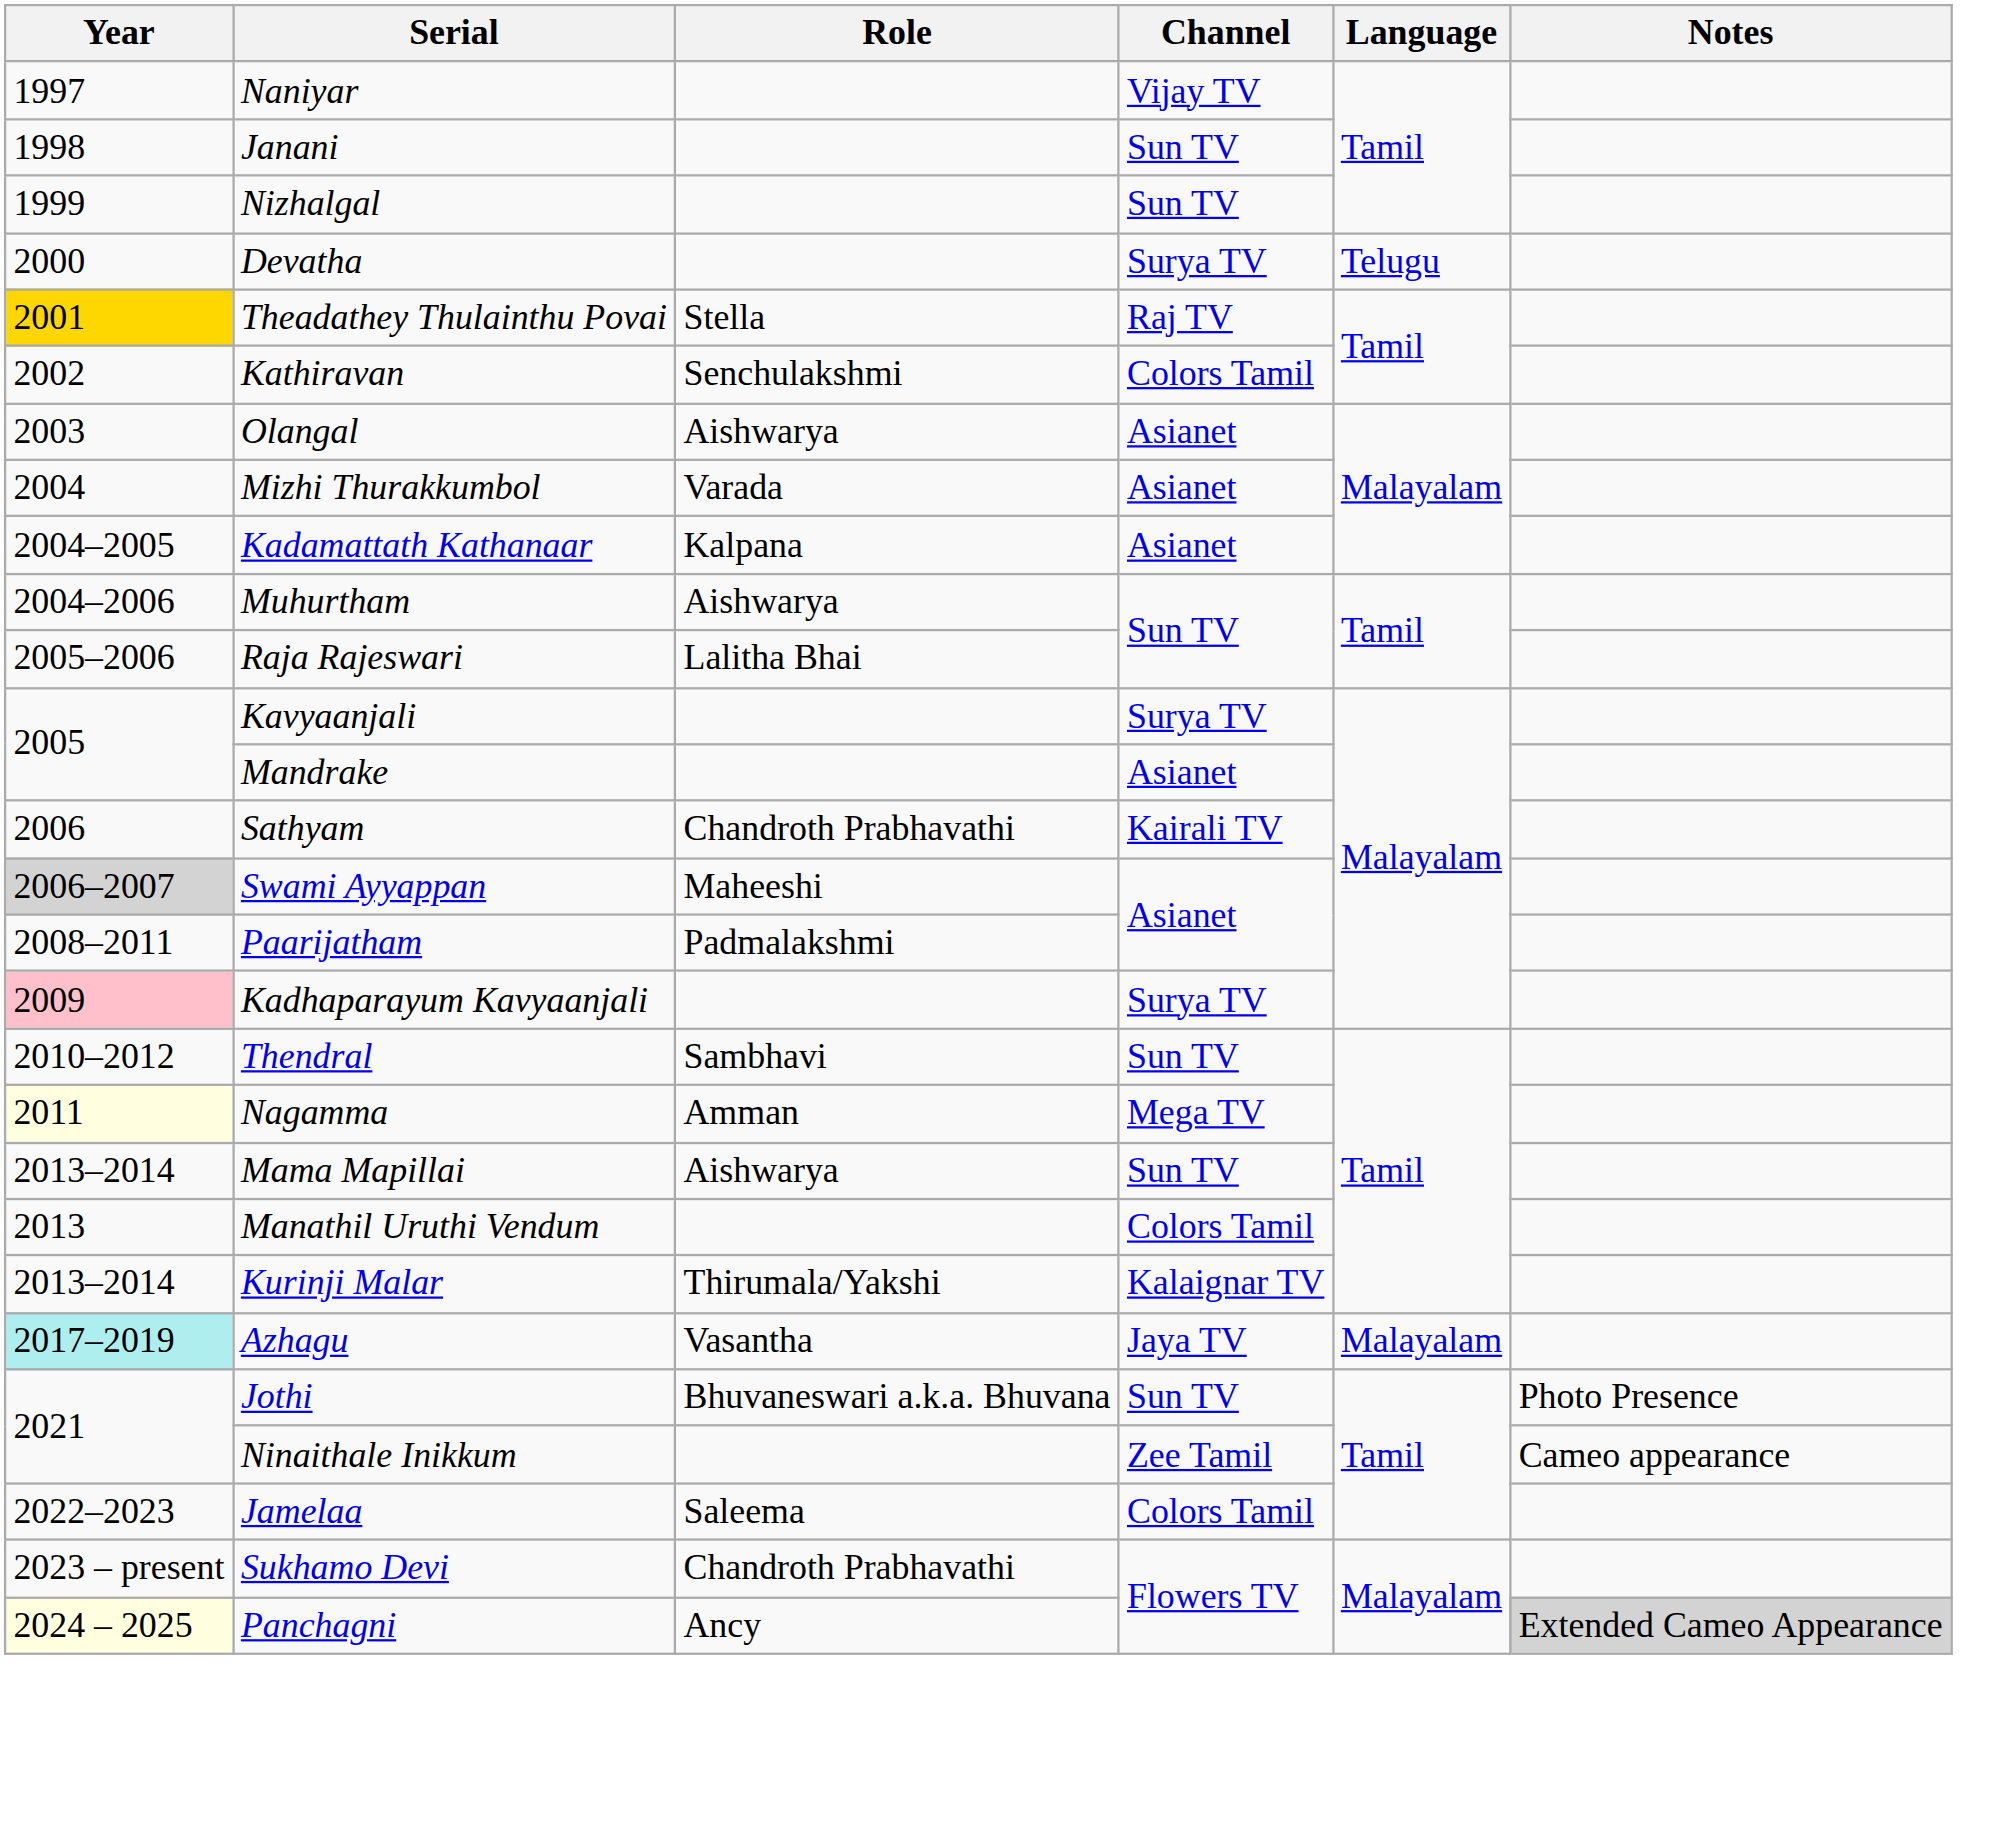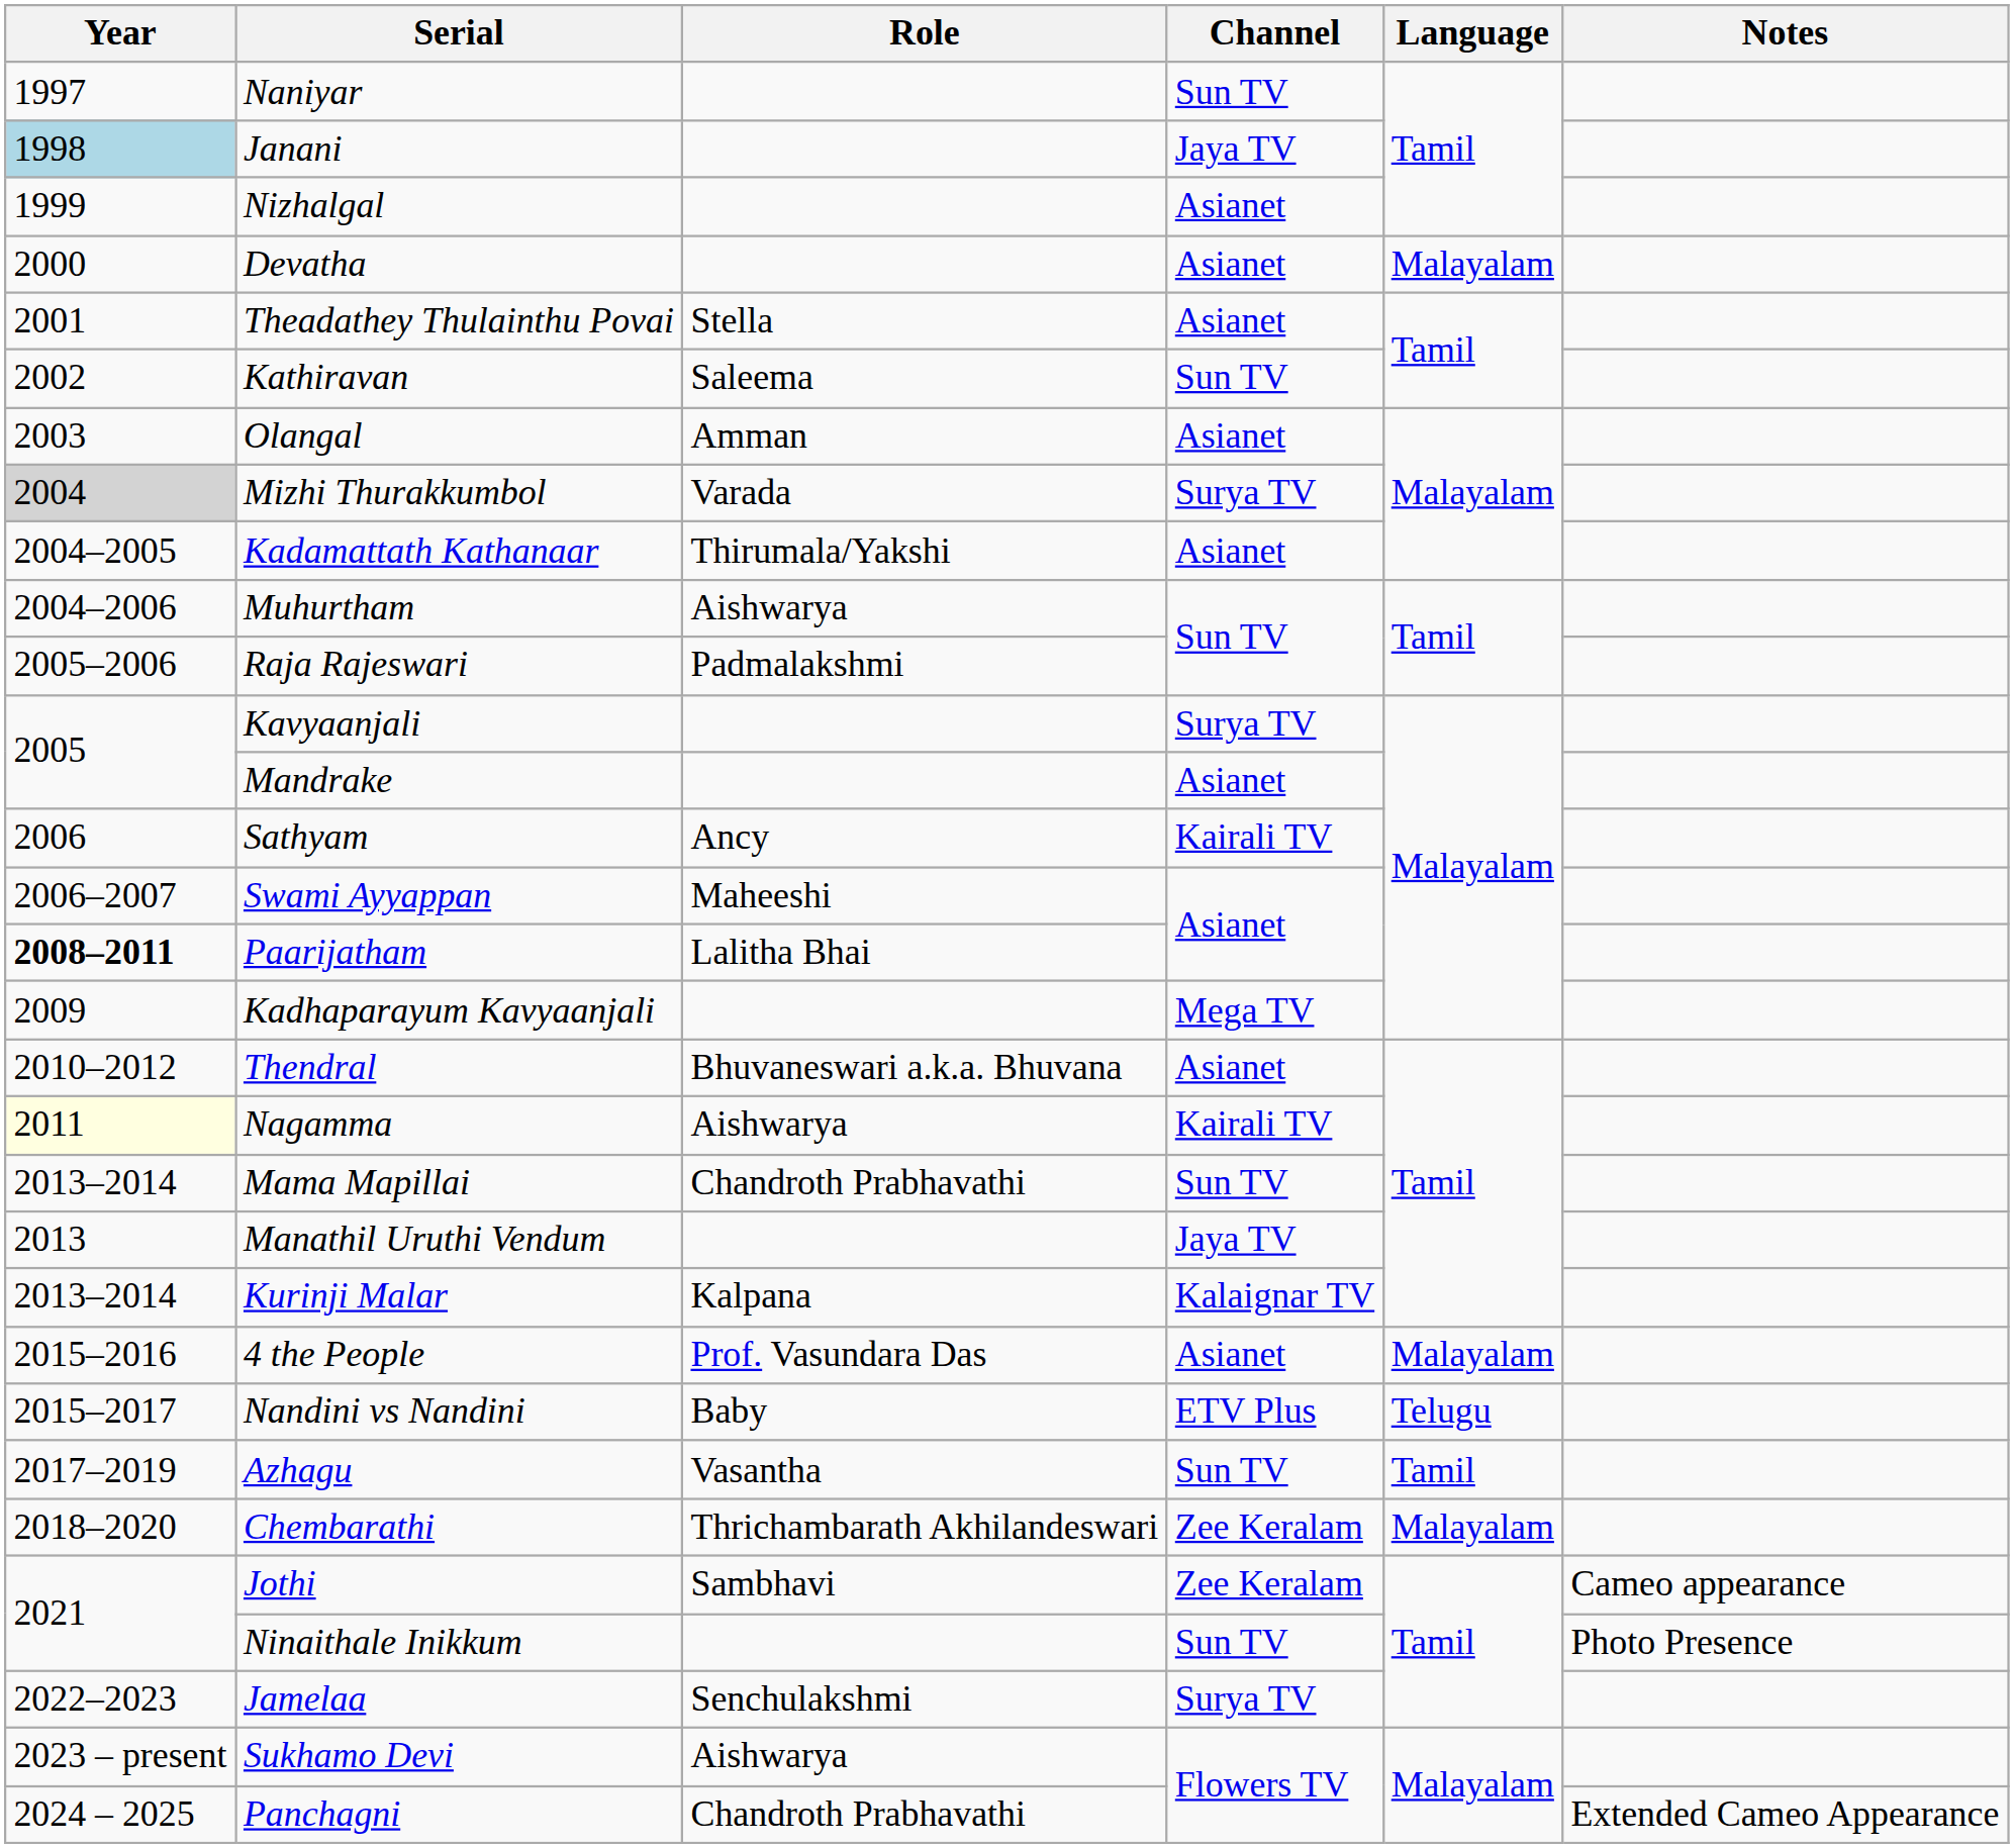Naniyar | Channel: Vijay TV -> Sun TV
Janani | Year: no background -> lightblue background
Janani | Channel: Sun TV -> Jaya TV
Nizhalgal | Channel: Sun TV -> Asianet
Devatha | Channel: Surya TV -> Asianet
Devatha | Language: Telugu -> Malayalam
Theadathey Thulainthu Povai | Year: gold background -> no background
Theadathey Thulainthu Povai | Channel: Raj TV -> Asianet
Kathiravan | Role: Senchulakshmi -> Saleema
Kathiravan | Channel: Colors Tamil -> Sun TV
Olangal | Role: Aishwarya -> Amman
Mizhi Thurakkumbol | Year: no background -> lightgrey background
Mizhi Thurakkumbol | Channel: Asianet -> Surya TV
Kadamattath Kathanaar | Role: Kalpana -> Thirumala/Yakshi
Raja Rajeswari | Role: Lalitha Bhai -> Padmalakshmi
Sathyam | Role: Chandroth Prabhavathi -> Ancy
Swami Ayyappan | Year: lightgrey background -> no background
Paarijatham | Year: normal -> bold
Paarijatham | Role: Padmalakshmi -> Lalitha Bhai
Kadhaparayum Kavyaanjali | Year: pink background -> no background
Kadhaparayum Kavyaanjali | Channel: Surya TV -> Mega TV
Thendral | Role: Sambhavi -> Bhuvaneswari a.k.a. Bhuvana
Thendral | Channel: Sun TV -> Asianet
Nagamma | Role: Amman -> Aishwarya
Nagamma | Channel: Mega TV -> Kairali TV
Mama Mapillai | Role: Aishwarya -> Chandroth Prabhavathi
Manathil Uruthi Vendum | Channel: Colors Tamil -> Jaya TV
Kurinji Malar | Role: Thirumala/Yakshi -> Kalpana
+ row: 2015–2016 | 4 the People | Prof. Vasundara Das | Asianet | Malayalam
+ row: 2015–2017 | Nandini vs Nandini | Baby | ETV Plus | Telugu
Azhagu | Year: paleturquoise background -> no background
Azhagu | Channel: Jaya TV -> Sun TV
Azhagu | Language: Malayalam -> Tamil
+ row: 2018–2020 | Chembarathi | Thrichambarath Akhilandeswari | Zee Keralam | Malayalam
Jothi | Role: Bhuvaneswari a.k.a. Bhuvana -> Sambhavi
Jothi | Channel: Sun TV -> Zee Keralam
Jothi | Notes: Photo Presence -> Cameo appearance
Ninaithale Inikkum | Channel: Zee Tamil -> Sun TV
Ninaithale Inikkum | Notes: Cameo appearance -> Photo Presence
Jamelaa | Role: Saleema -> Senchulakshmi
Jamelaa | Channel: Colors Tamil -> Surya TV
Sukhamo Devi | Role: Chandroth Prabhavathi -> Aishwarya
Panchagni | Year: lightyellow background -> no background
Panchagni | Role: Ancy -> Chandroth Prabhavathi
Panchagni | Notes: lightgrey background -> no background
